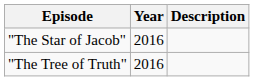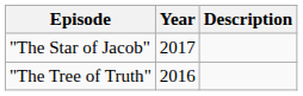"The Star of Jacob" | Year: 2016 -> 2017
